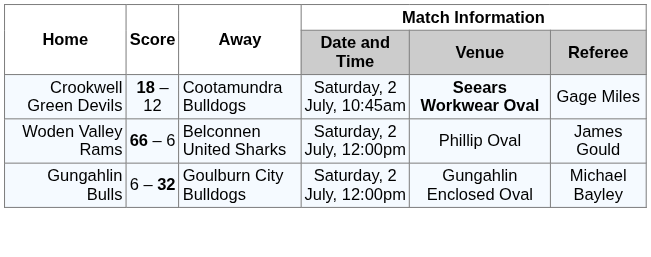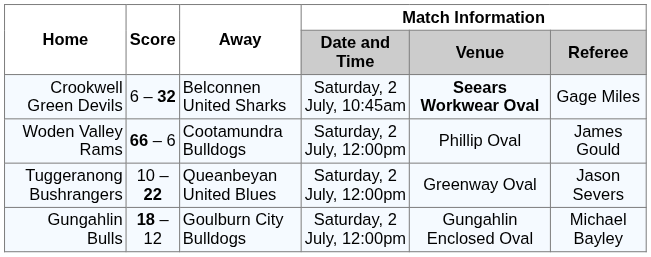Crookwell Green Devils | Score: 18 – 12 -> 6 – 32
Crookwell Green Devils | Away: Cootamundra Bulldogs -> Belconnen United Sharks
Woden Valley Rams | Away: Belconnen United Sharks -> Cootamundra Bulldogs
+ row: Tuggeranong Bushrangers | 10 – 22 | Queanbeyan United Blues | Saturday, 2 July, 12:00pm | Greenway Oval | Jason Severs
Gungahlin Bulls | Score: 6 – 32 -> 18 – 12
